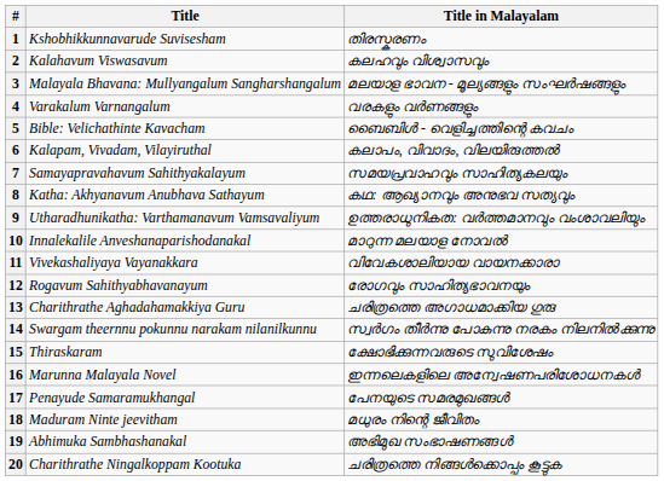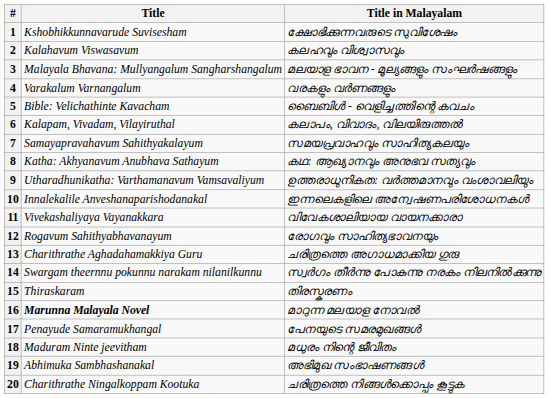1 | Title in Malayalam: തിരസ്കരണം -> ക്ഷോഭിക്കുന്നവരുടെ സുവിശേഷം
10 | Title in Malayalam: മാറുന്ന മലയാള നോവൽ -> ഇന്നലെകളിലെ അന്വേഷണപരിശോധനകൾ
15 | Title in Malayalam: ക്ഷോഭിക്കുന്നവരുടെ സുവിശേഷം -> തിരസ്കരണം
16 | Title: normal -> bold
16 | Title in Malayalam: ഇന്നലെകളിലെ അന്വേഷണപരിശോധനകൾ -> മാറുന്ന മലയാള നോവൽ
